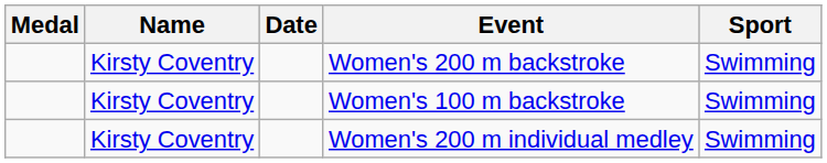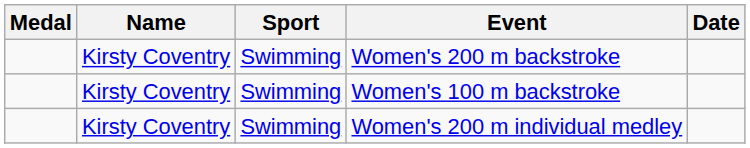columns swapped: Sport <-> Date
